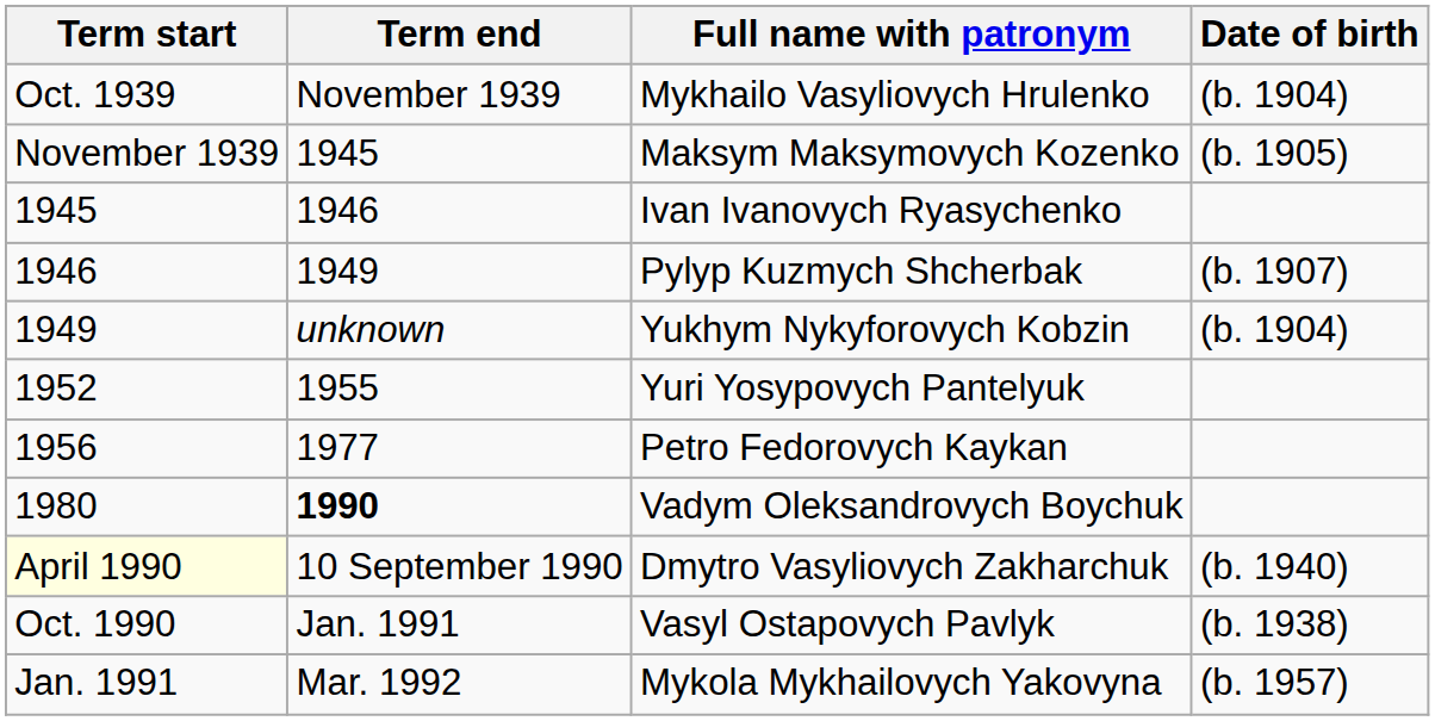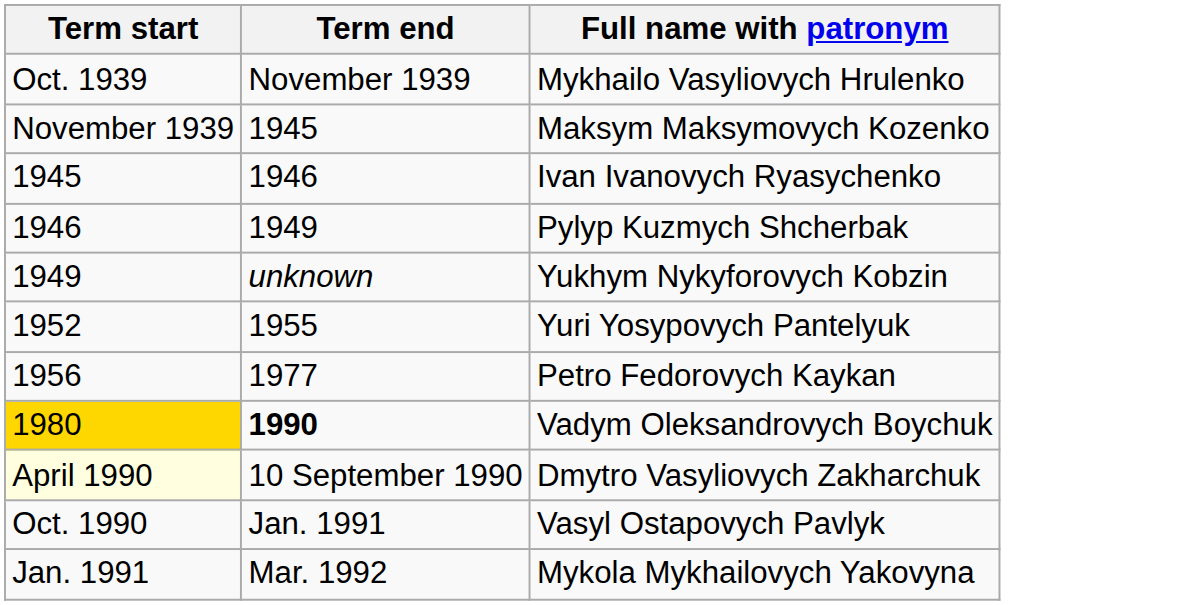- column: Date of birth | (b. 1904) | (b. 1905) | (b. 1907) | (b. 1904) | (b. 1940) | (b. 1938) | (b. 1957)
Vadym Oleksandrovych Boychuk | Term start: no background -> gold background
